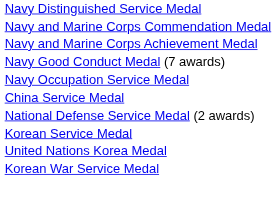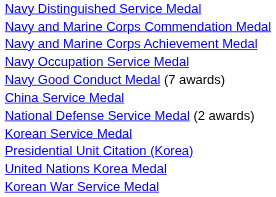rows swapped: Navy Good Conduct Medal (7 awards) <-> Navy Occupation Service Medal
+ row: Presidential Unit Citation (Korea)
